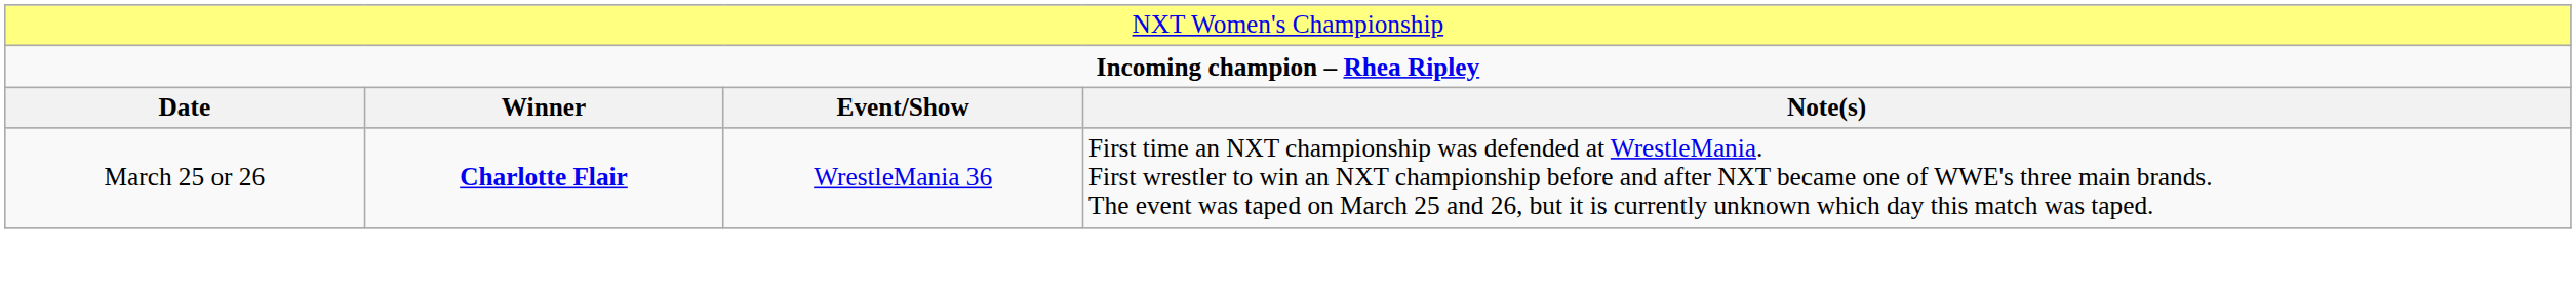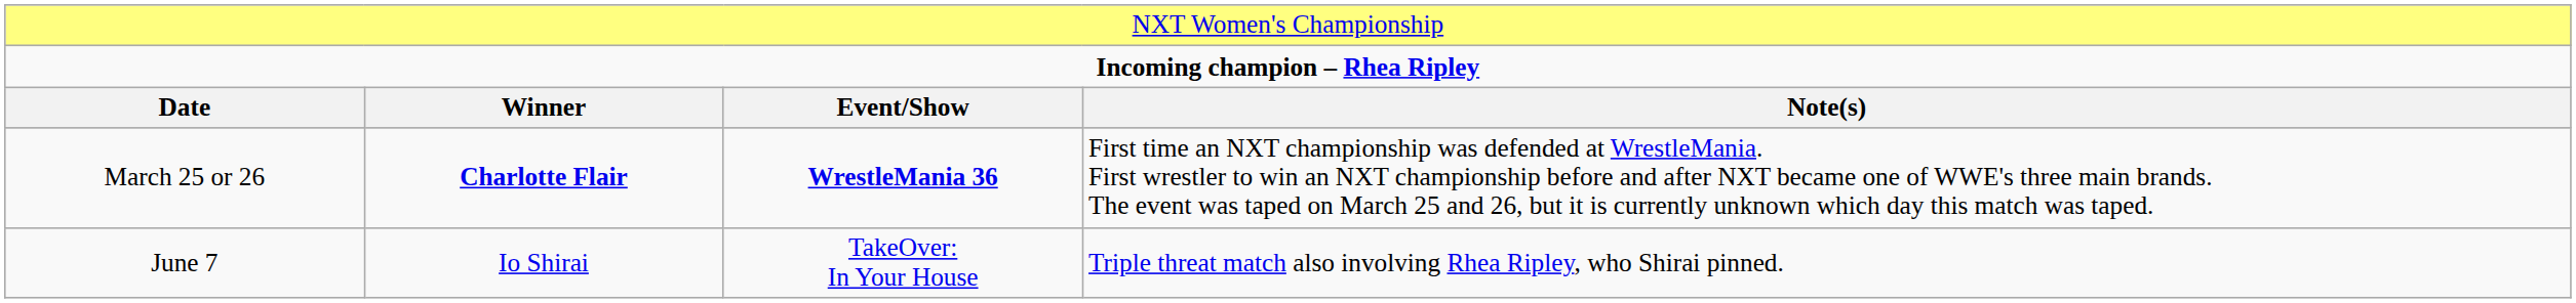March 25 or 26 | column 3: normal -> bold
+ row: June 7 | Io Shirai | TakeOver: In Your House | Triple threat match also involving Rhea Ripley, who Shirai pinned.
